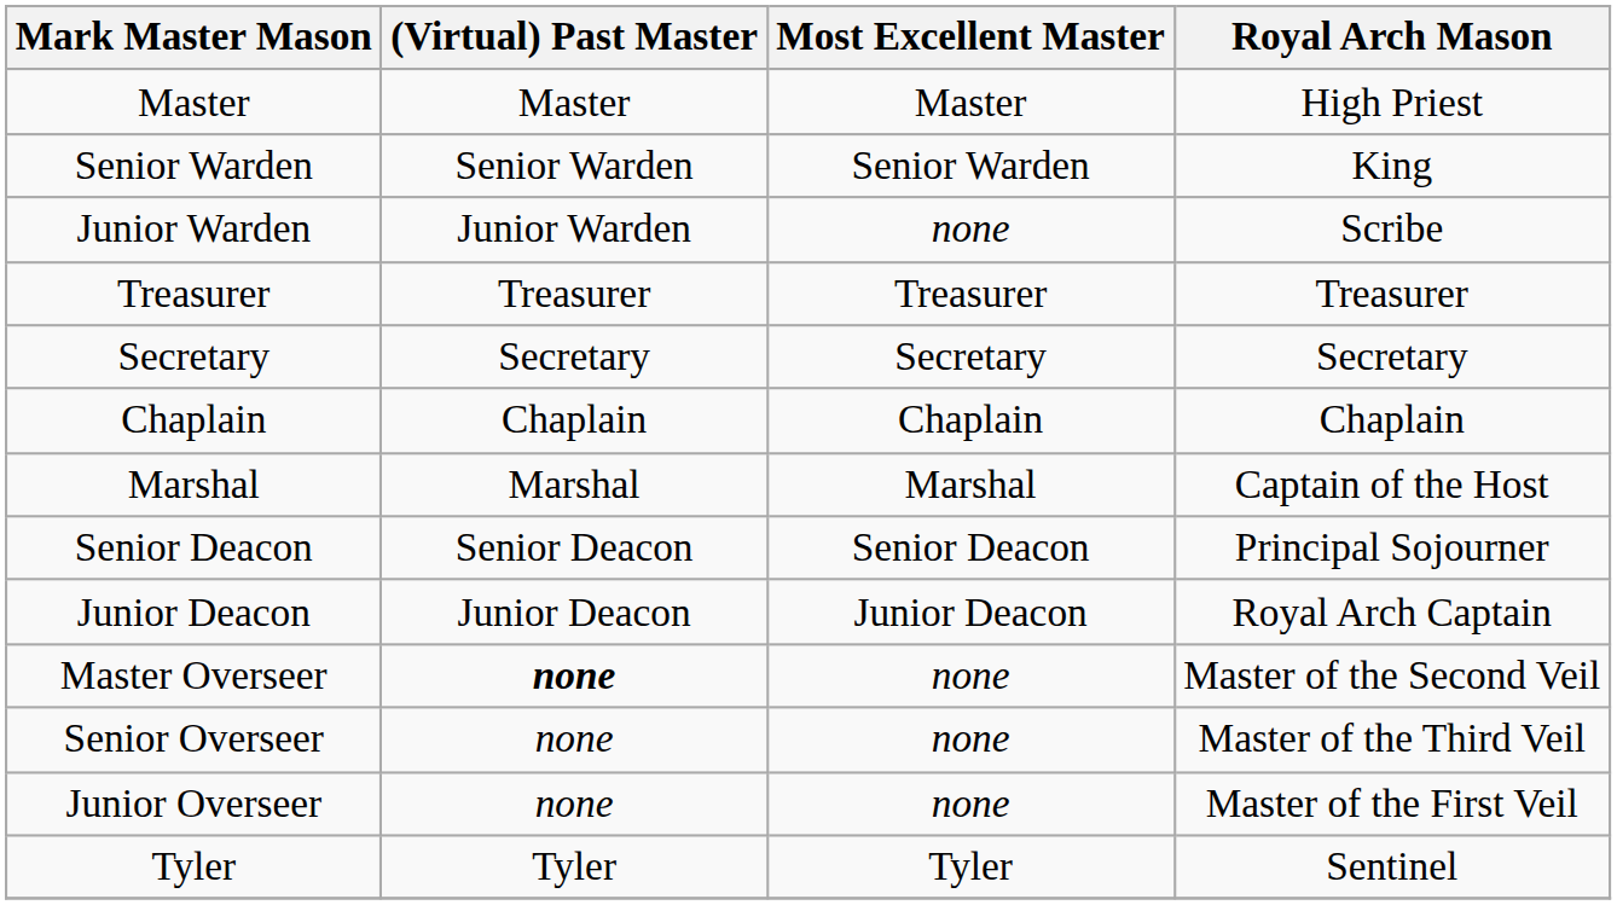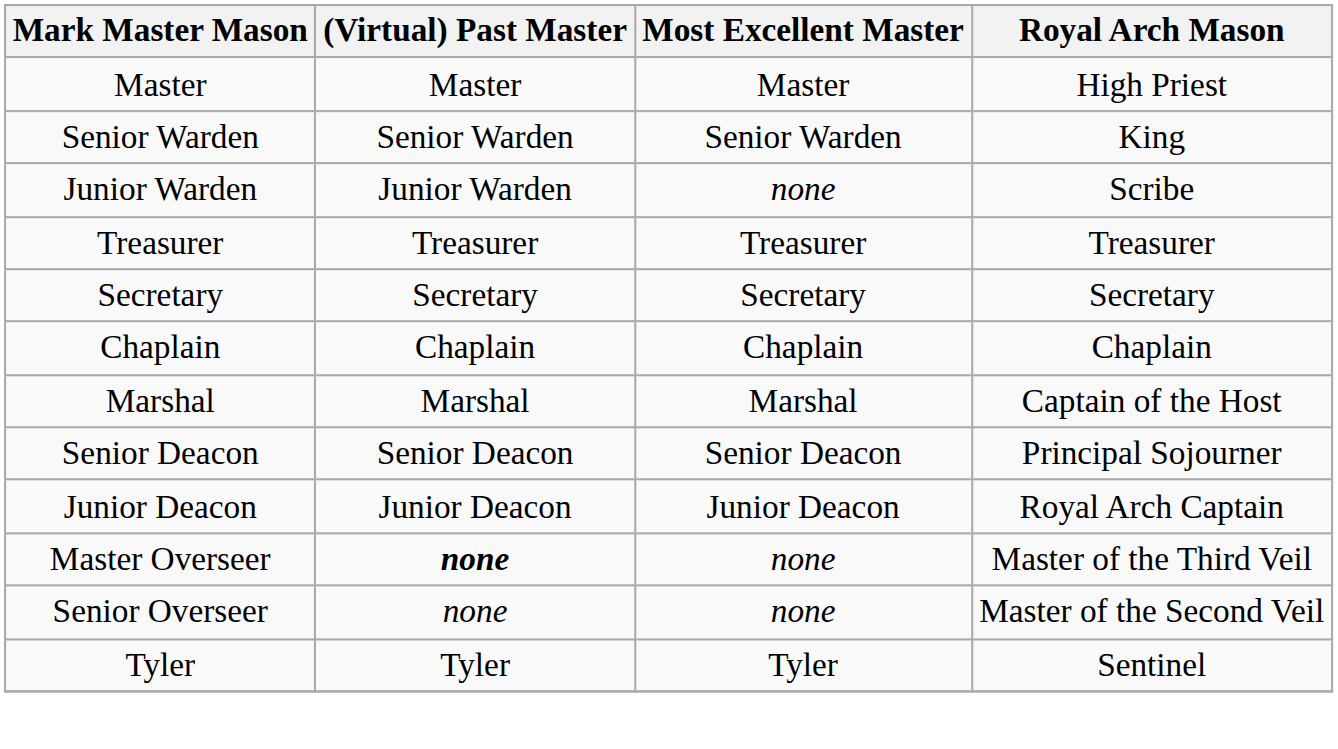Master Overseer | Royal Arch Mason: Master of the Second Veil -> Master of the Third Veil
Senior Overseer | Royal Arch Mason: Master of the Third Veil -> Master of the Second Veil
- row: Junior Overseer | none | none | Master of the First Veil
